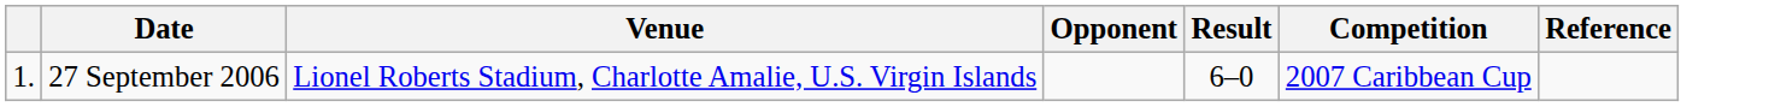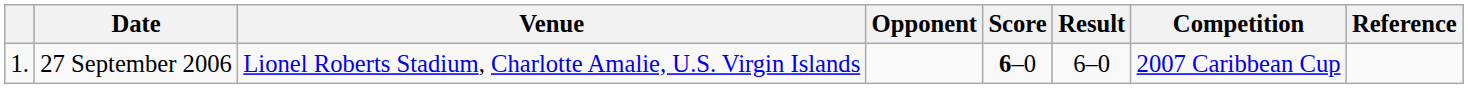+ column: Score | 6–0
